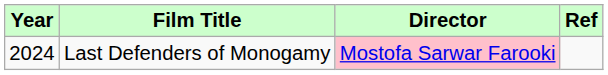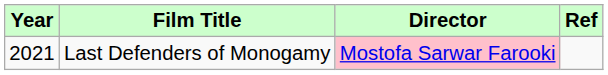Last Defenders of Monogamy | Year: 2024 -> 2021
